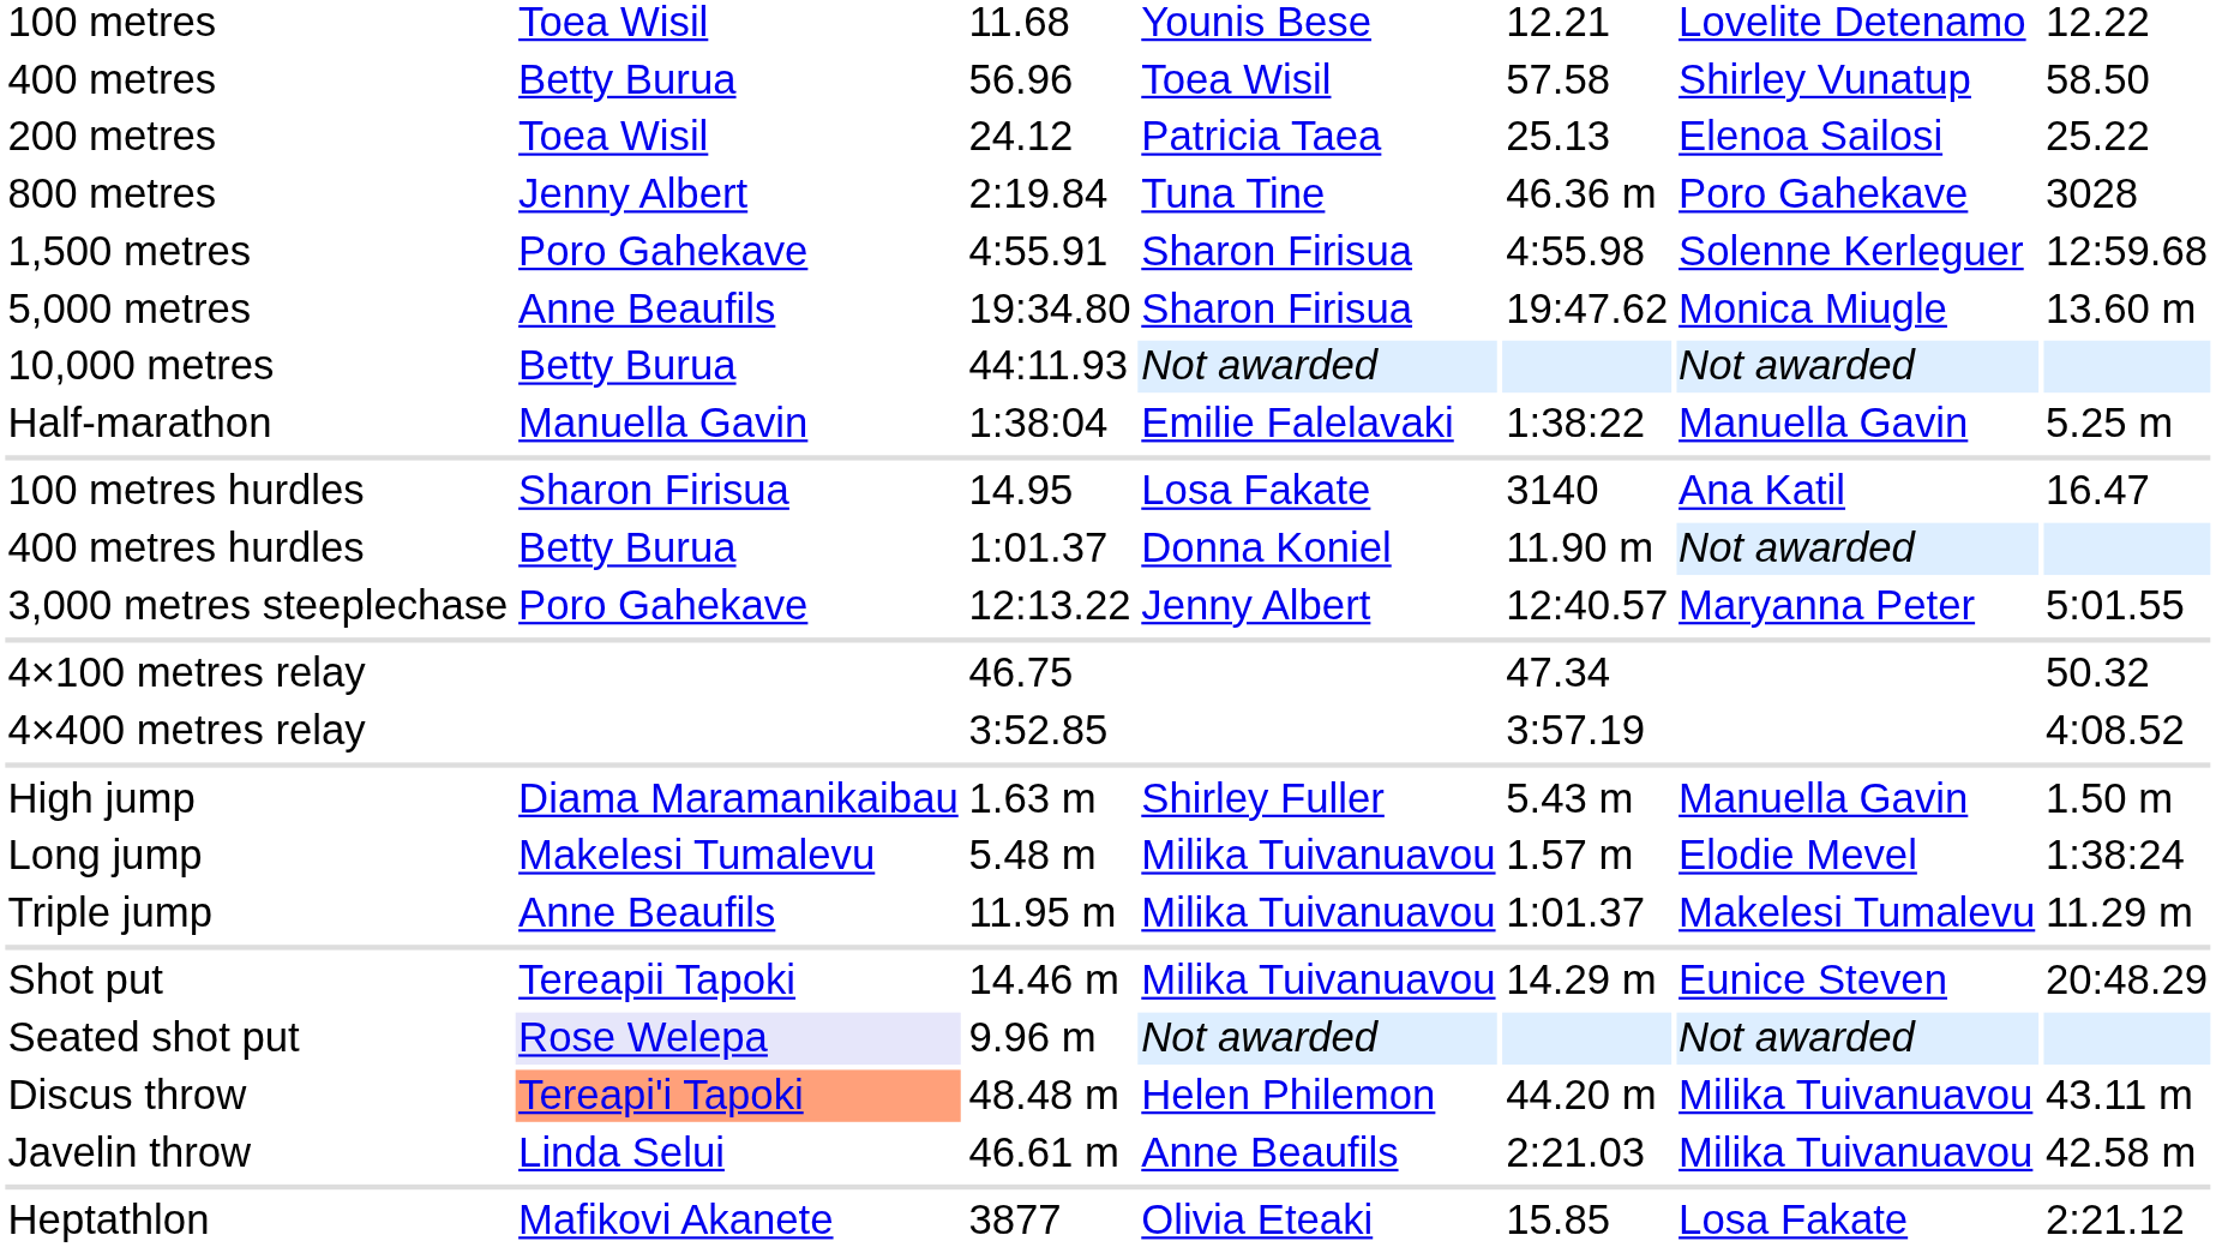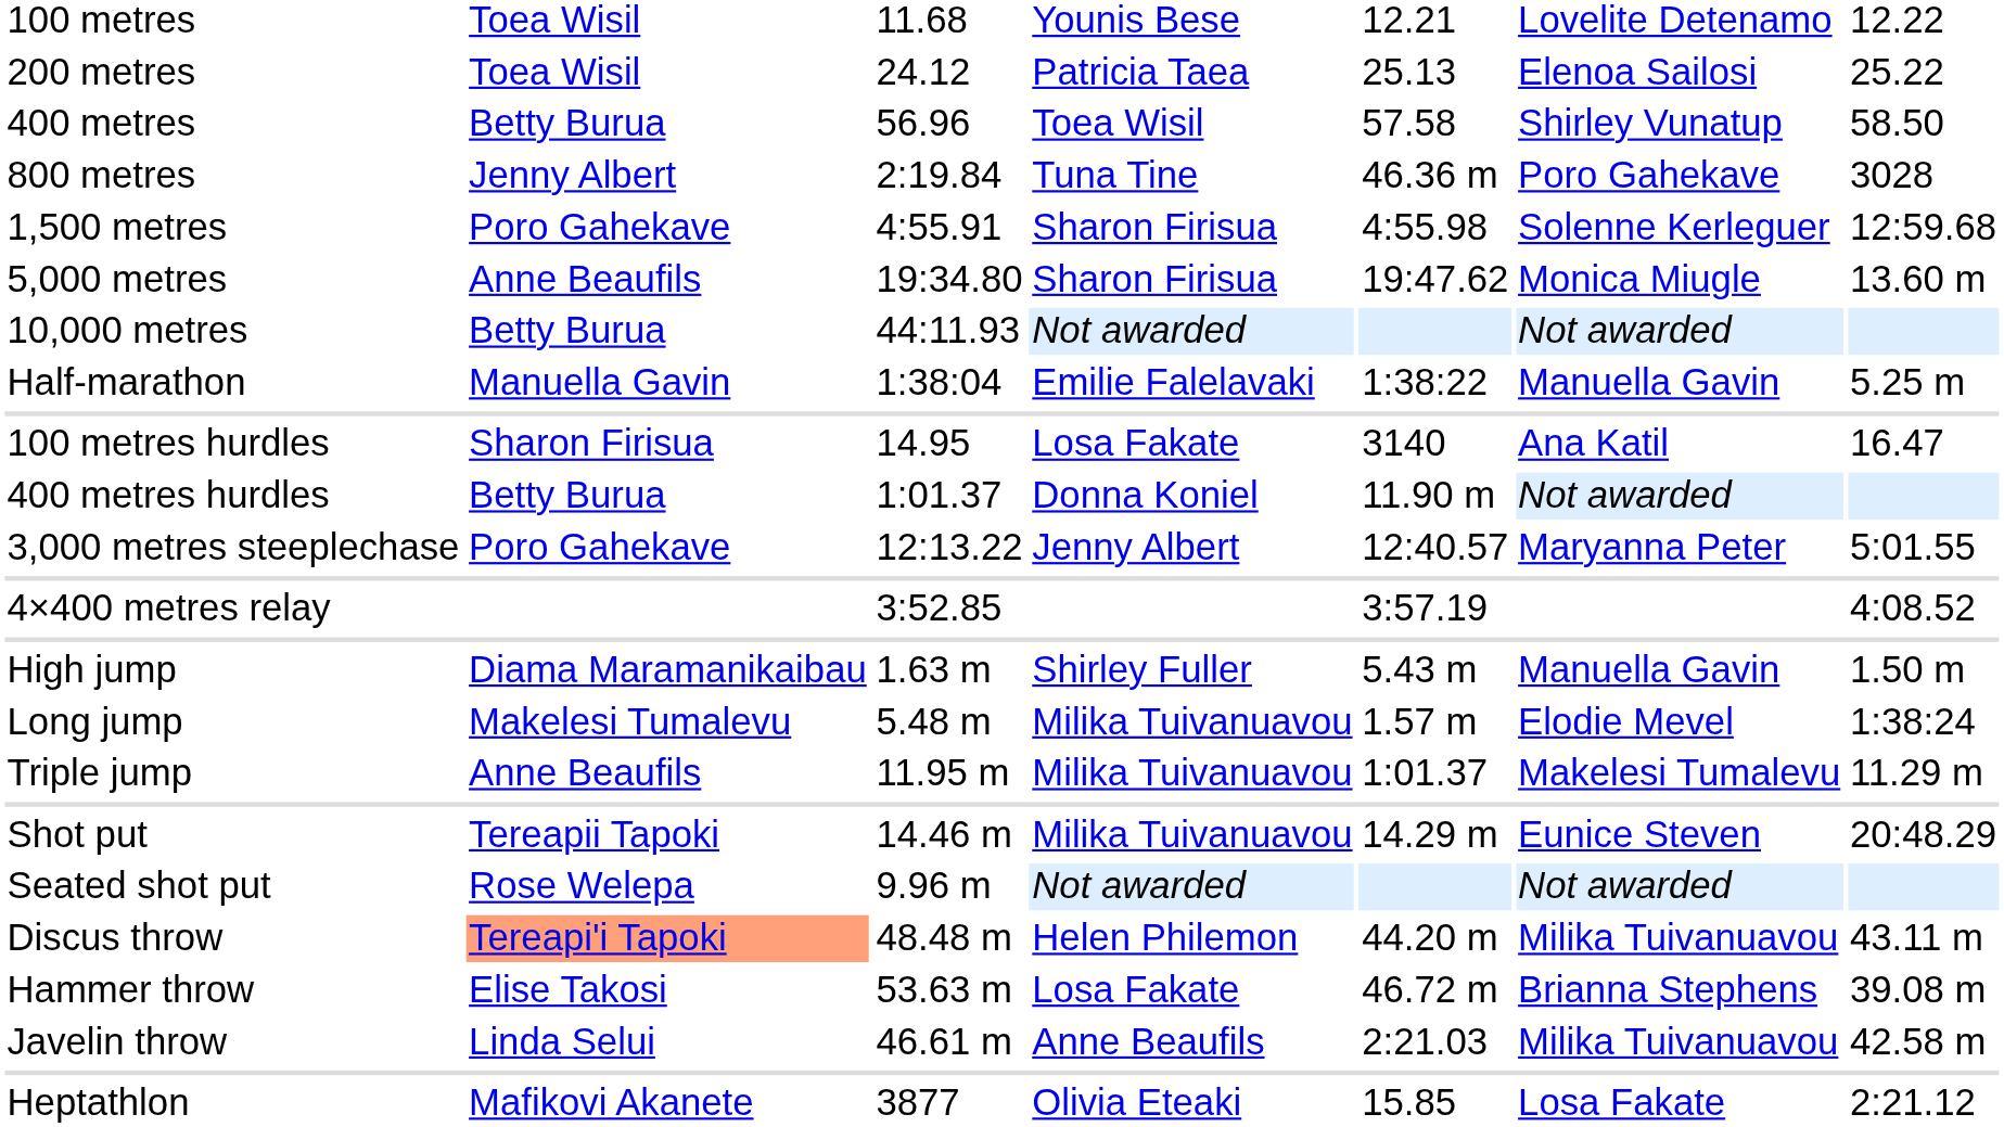rows swapped: 200 metres <-> 400 metres
- row: 4×100 metres relay | 46.75 | 47.34 | 50.32
Seated shot put | column 2: lavender background -> no background
+ row: Hammer throw | Elise Takosi | 53.63 m | Losa Fakate | 46.72 m | Brianna Stephens | 39.08 m
